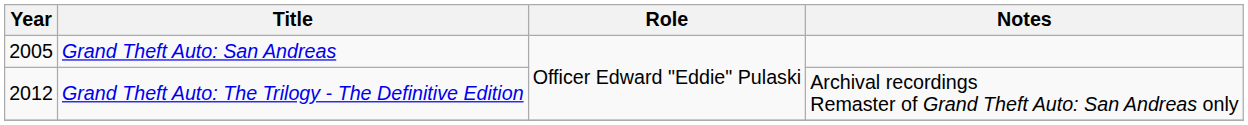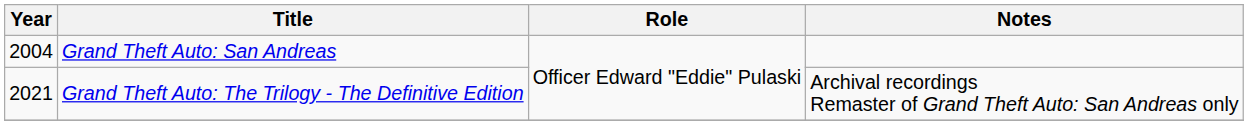Grand Theft Auto: San Andreas | Year: 2005 -> 2004
Grand Theft Auto: The Trilogy - The Definitive Edition | Year: 2012 -> 2021
